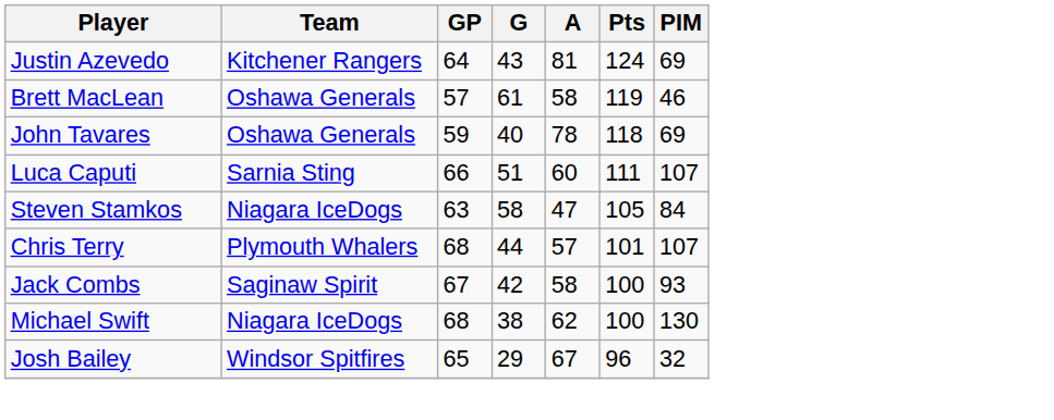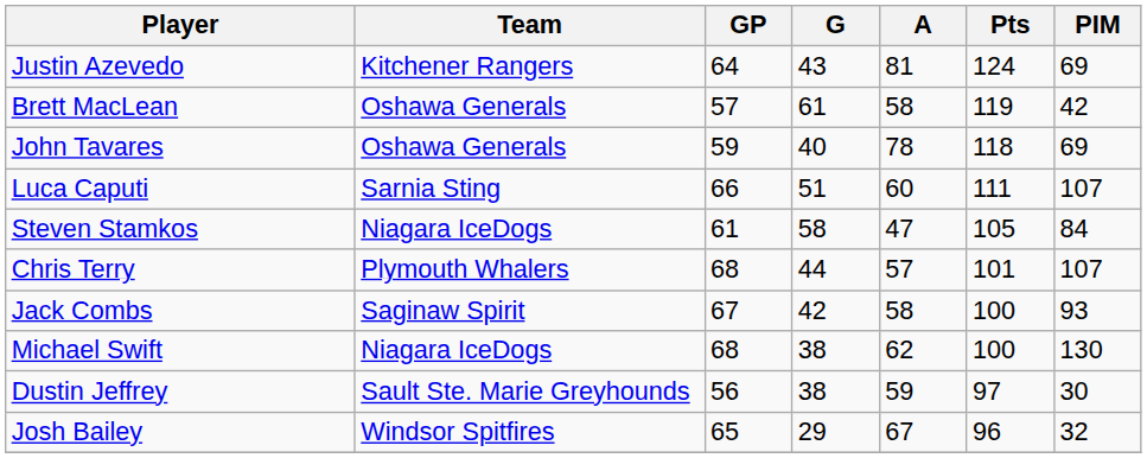Brett MacLean | PIM: 46 -> 42
Steven Stamkos | GP: 63 -> 61
+ row: Dustin Jeffrey | Sault Ste. Marie Greyhounds | 56 | 38 | 59 | 97 | 30
